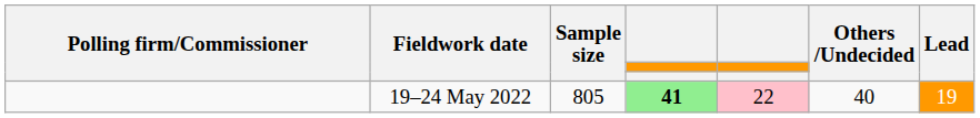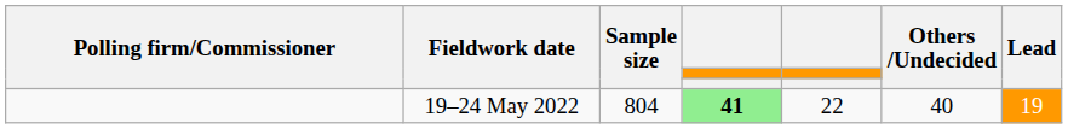19–24 May 2022 | Sample size: 805 -> 804
19–24 May 2022 | column 5: pink background -> no background
